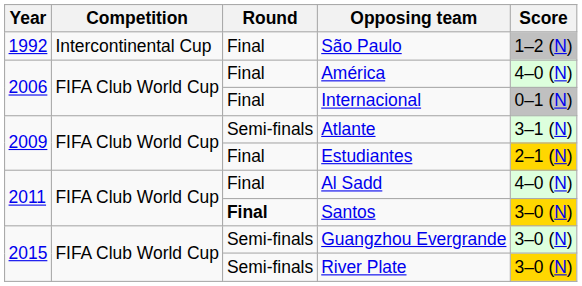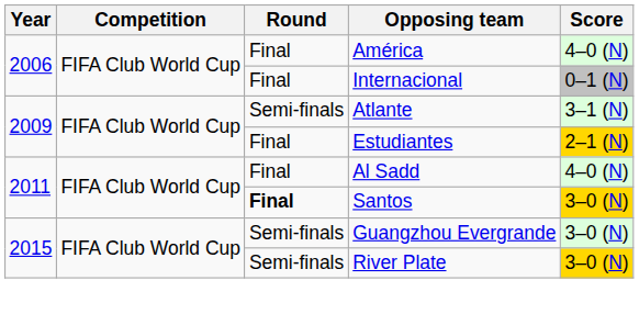- row: 1992 | Intercontinental Cup | Final | São Paulo | 1–2 (N)
